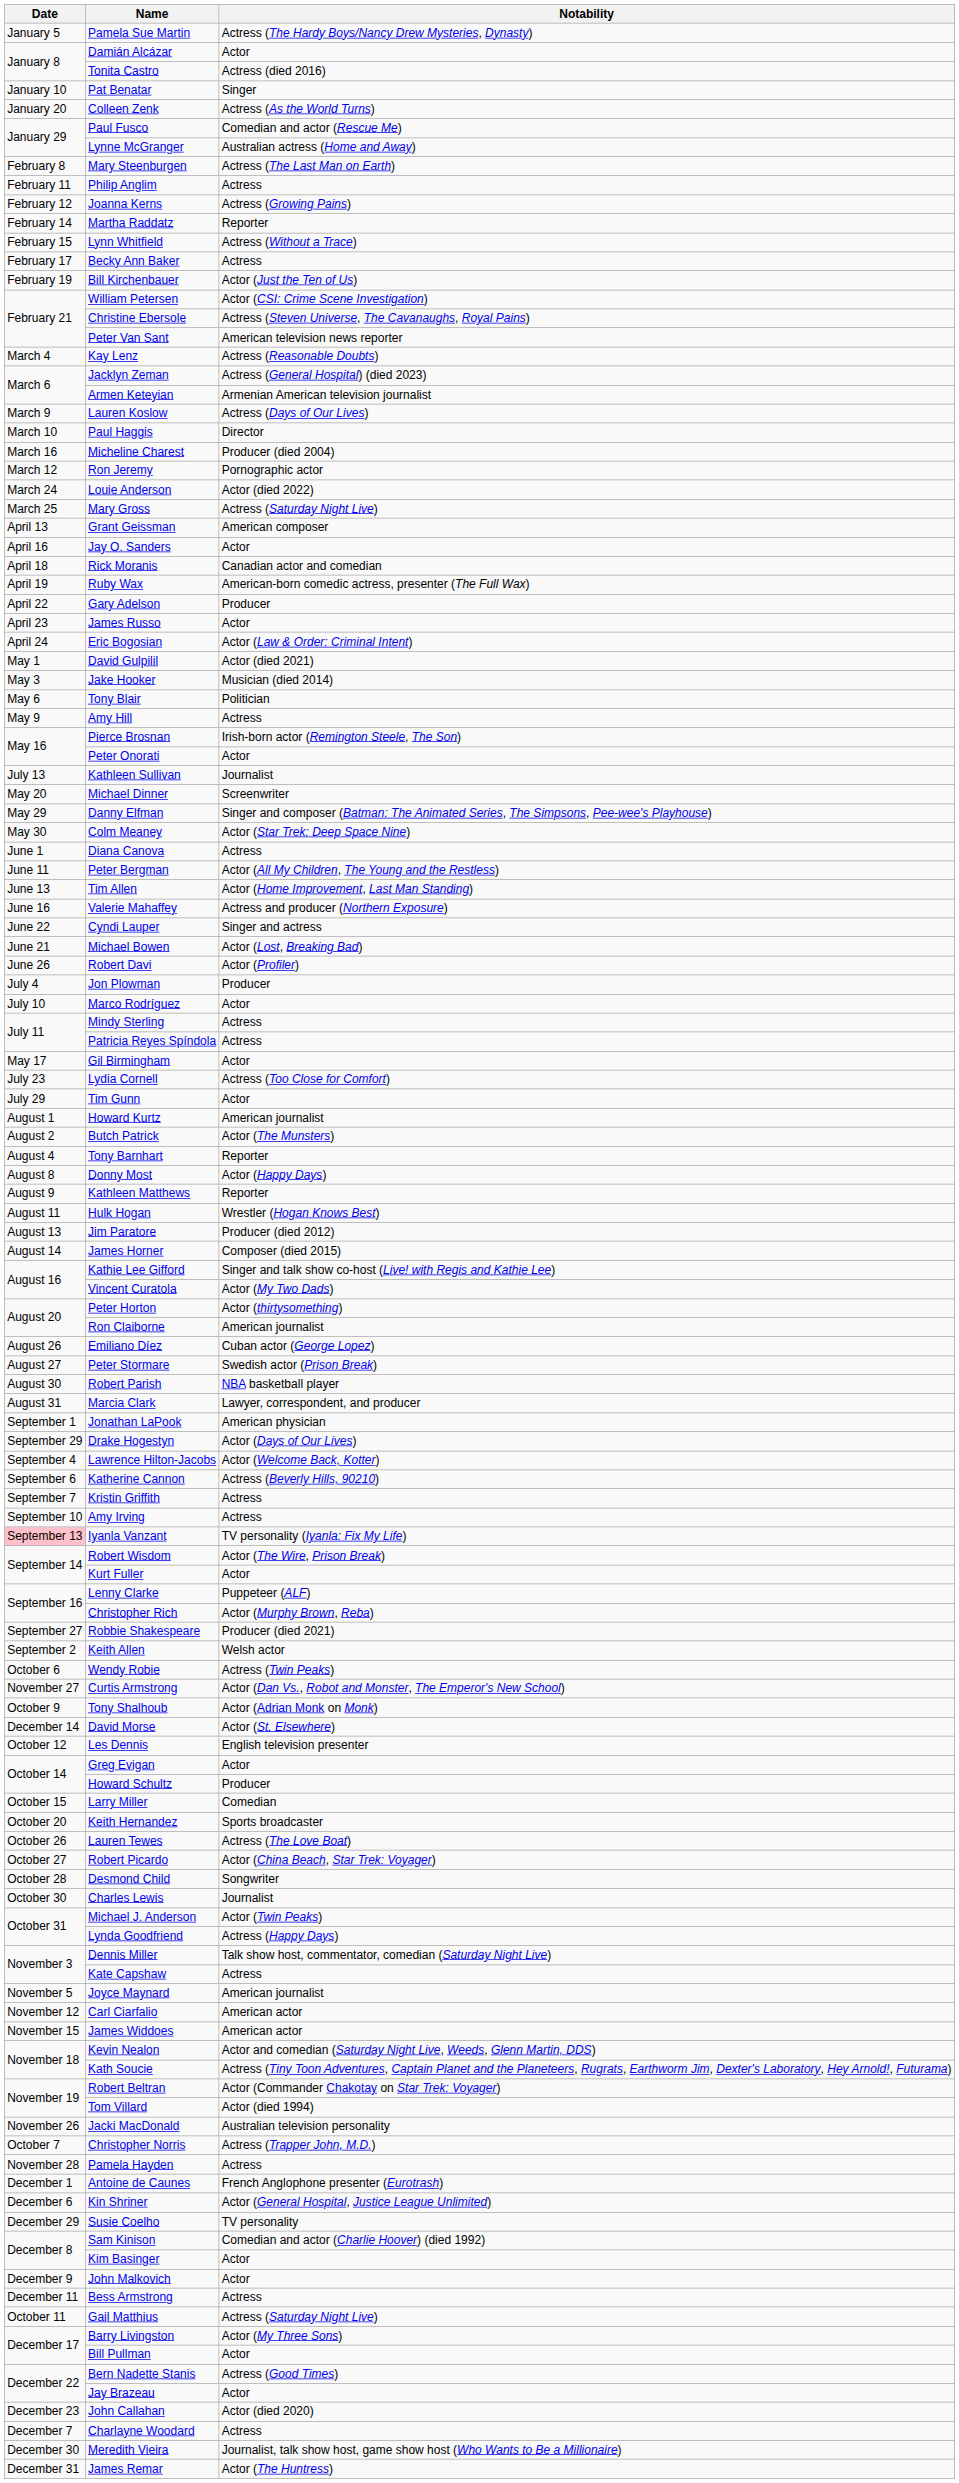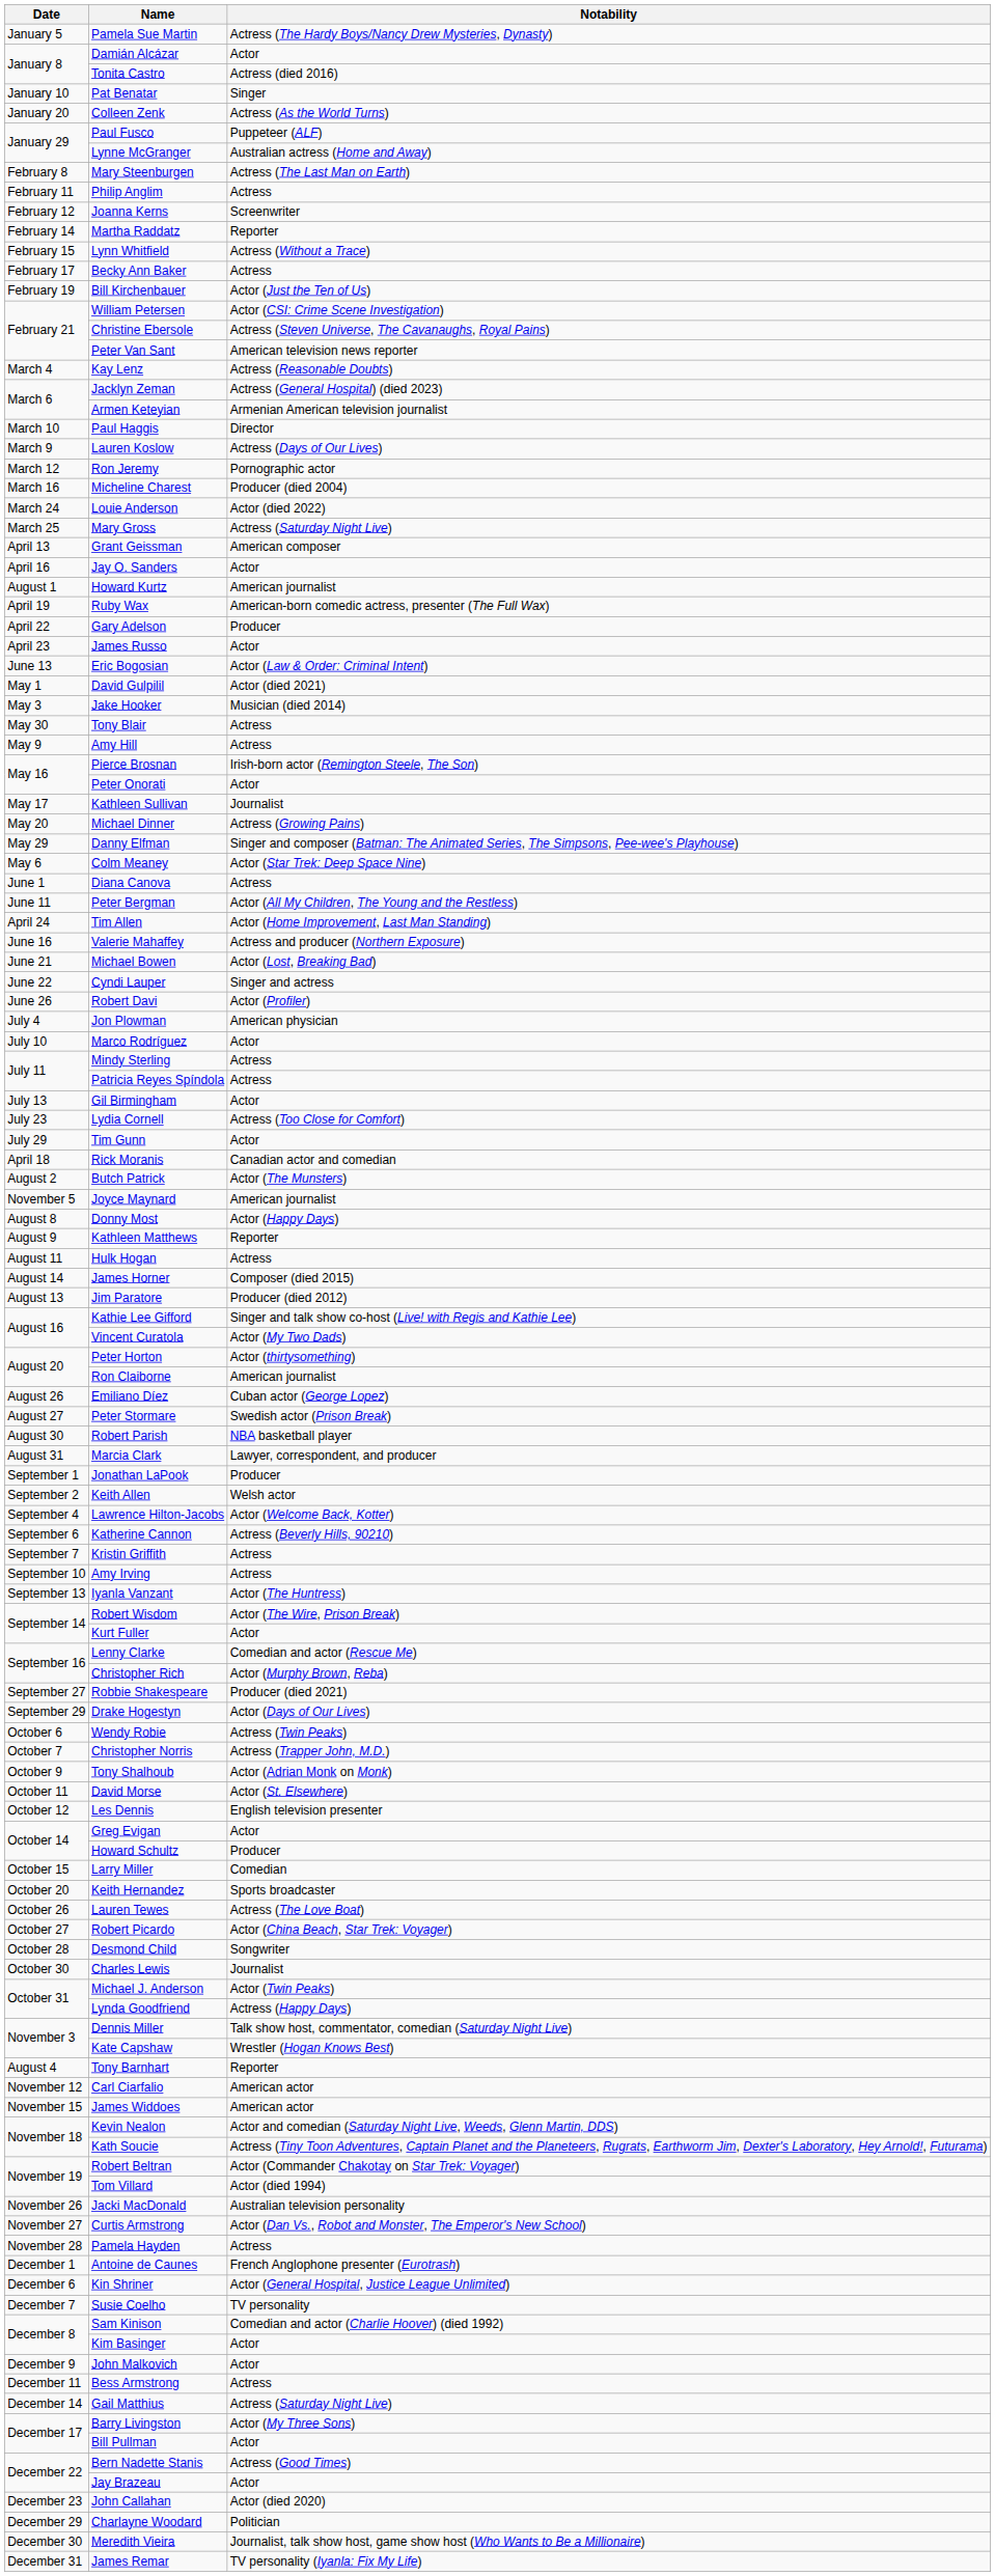Paul Fusco | Notability: Comedian and actor (Rescue Me) -> Puppeteer (ALF)
Joanna Kerns | Notability: Actress (Growing Pains) -> Screenwriter
rows swapped: Lauren Koslow <-> Paul Haggis
rows swapped: Ron Jeremy <-> Micheline Charest
rows swapped: Rick Moranis <-> Howard Kurtz
Eric Bogosian | Date: April 24 -> June 13
Tony Blair | Date: May 6 -> May 30
Tony Blair | Notability: Politician -> Actress
Kathleen Sullivan | Date: July 13 -> May 17
Michael Dinner | Notability: Screenwriter -> Actress (Growing Pains)
Colm Meaney | Date: May 30 -> May 6
Tim Allen | Date: June 13 -> April 24
rows swapped: Michael Bowen <-> Cyndi Lauper
Jon Plowman | Notability: Producer -> American physician
Gil Birmingham | Date: May 17 -> July 13
rows swapped: Tony Barnhart <-> Joyce Maynard
Hulk Hogan | Notability: Wrestler (Hogan Knows Best) -> Actress
rows swapped: Jim Paratore <-> James Horner
Jonathan LaPook | Notability: American physician -> Producer
rows swapped: Keith Allen <-> Drake Hogestyn
Iyanla Vanzant | Date: pink background -> no background
Iyanla Vanzant | Notability: TV personality (Iyanla: Fix My Life) -> Actor (The Huntress)
Lenny Clarke | Notability: Puppeteer (ALF) -> Comedian and actor (Rescue Me)
rows swapped: Christopher Norris <-> Curtis Armstrong
David Morse | Date: December 14 -> October 11
Kate Capshaw | Notability: Actress -> Wrestler (Hogan Knows Best)
Susie Coelho | Date: December 29 -> December 7
Gail Matthius | Date: October 11 -> December 14
Charlayne Woodard | Date: December 7 -> December 29
Charlayne Woodard | Notability: Actress -> Politician
James Remar | Notability: Actor (The Huntress) -> TV personality (Iyanla: Fix My Life)
